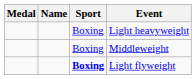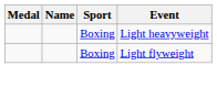- row: Boxing | Middleweight
Light flyweight | Sport: bold -> normal
